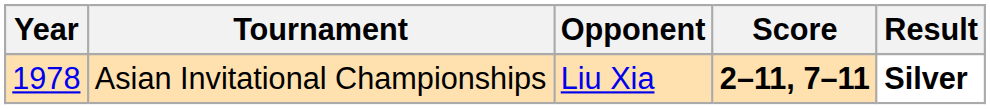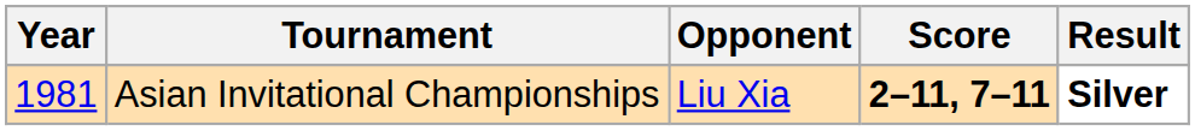Asian Invitational Championships | Year: 1978 -> 1981
